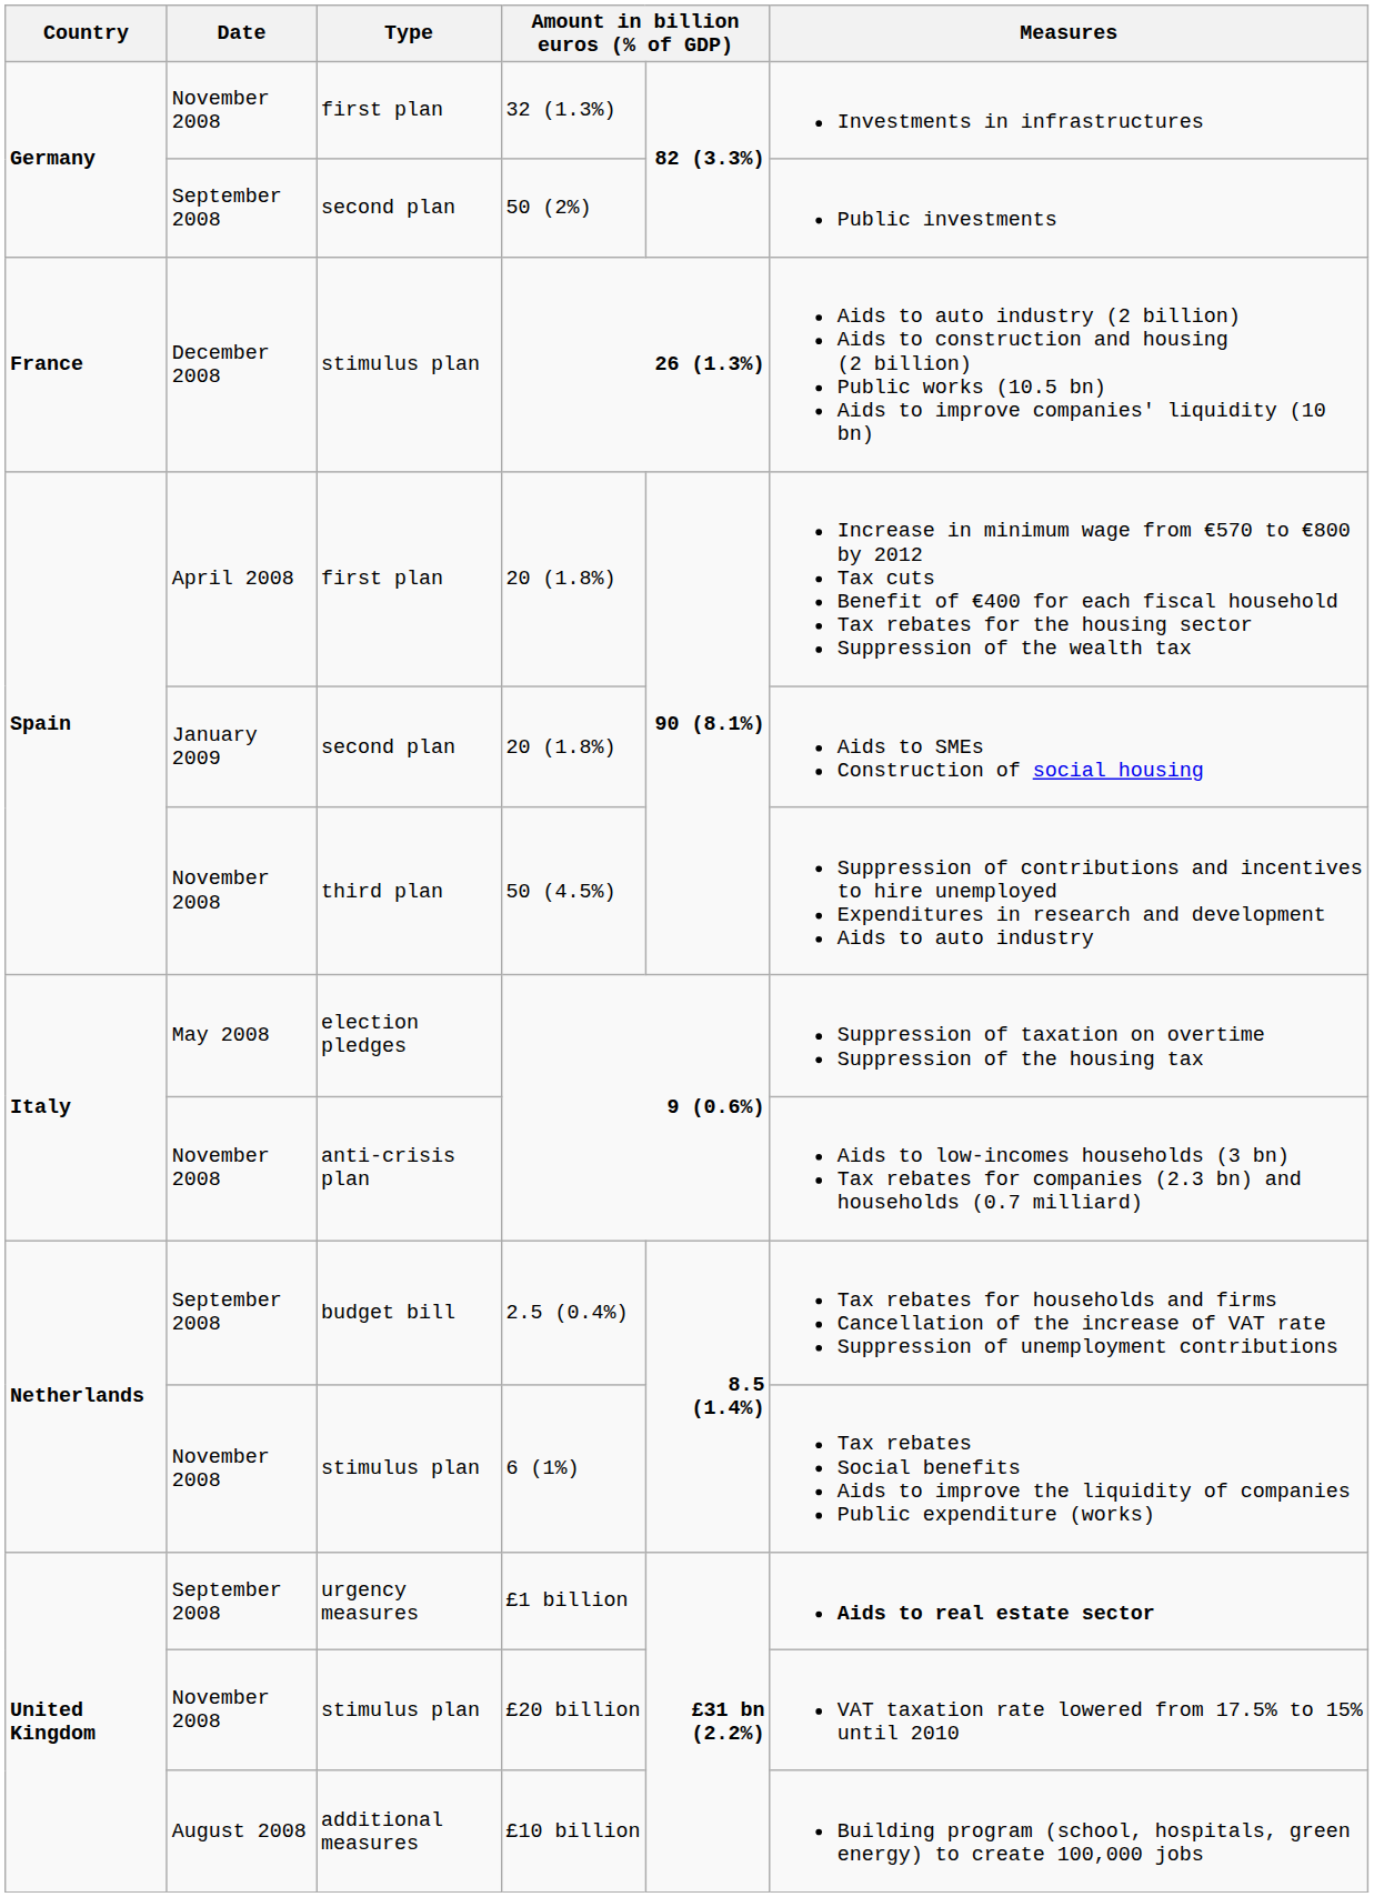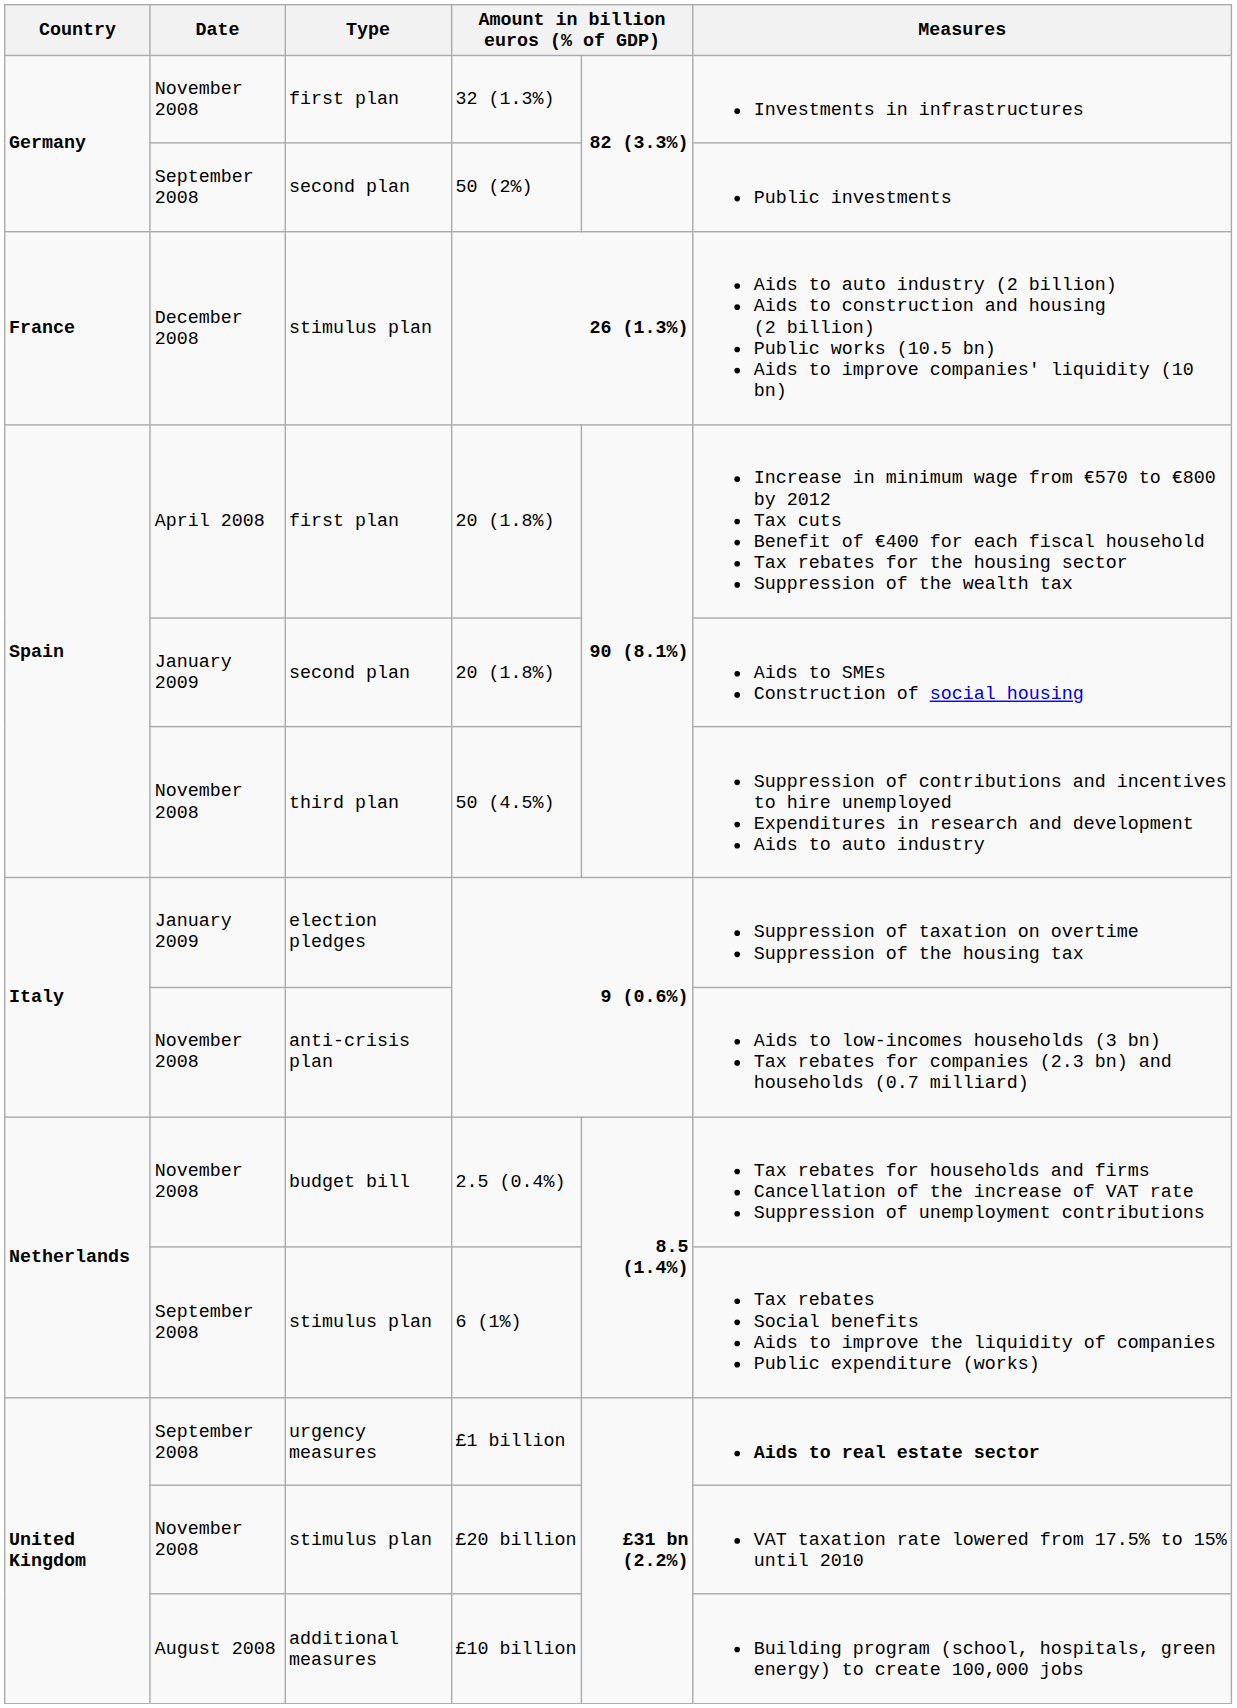election pledges / 9 (0.6%) | Date: May 2008 -> January 2009
2.5 (0.4%) | Date: September 2008 -> November 2008
6 (1%) | Date: November 2008 -> September 2008
